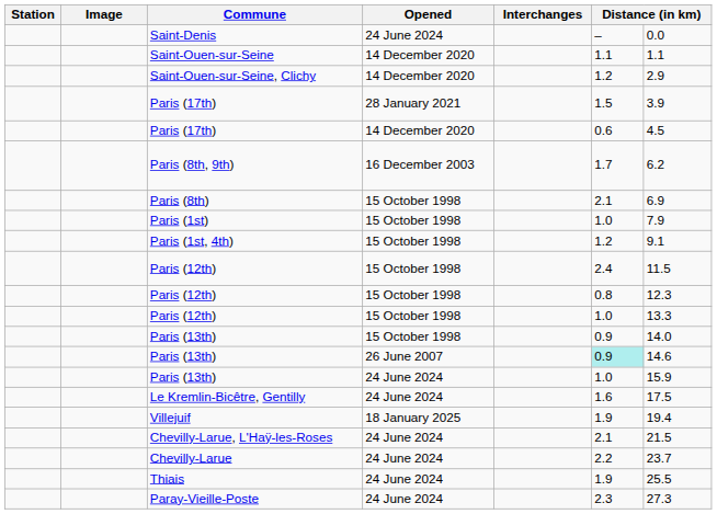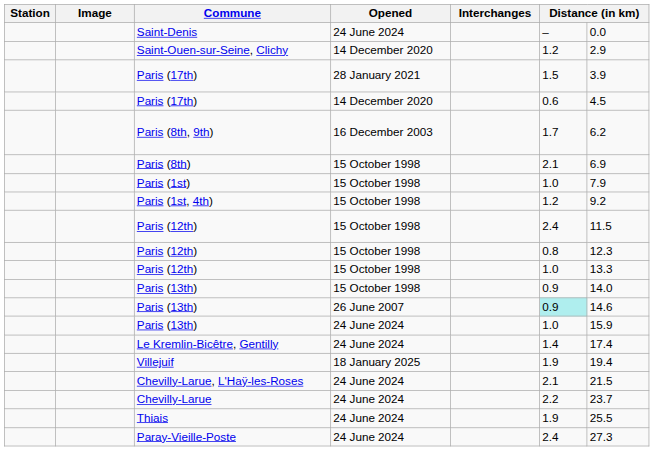- row: Saint-Ouen-sur-Seine | 14 December 2020 | 1.1 | 1.1
Paris (1st, 4th) | column 7: 9.1 -> 9.2
Le Kremlin-Bicêtre, Gentilly | column 6: 1.6 -> 1.4
Le Kremlin-Bicêtre, Gentilly | column 7: 17.5 -> 17.4
Paray-Vieille-Poste | column 6: 2.3 -> 2.4
